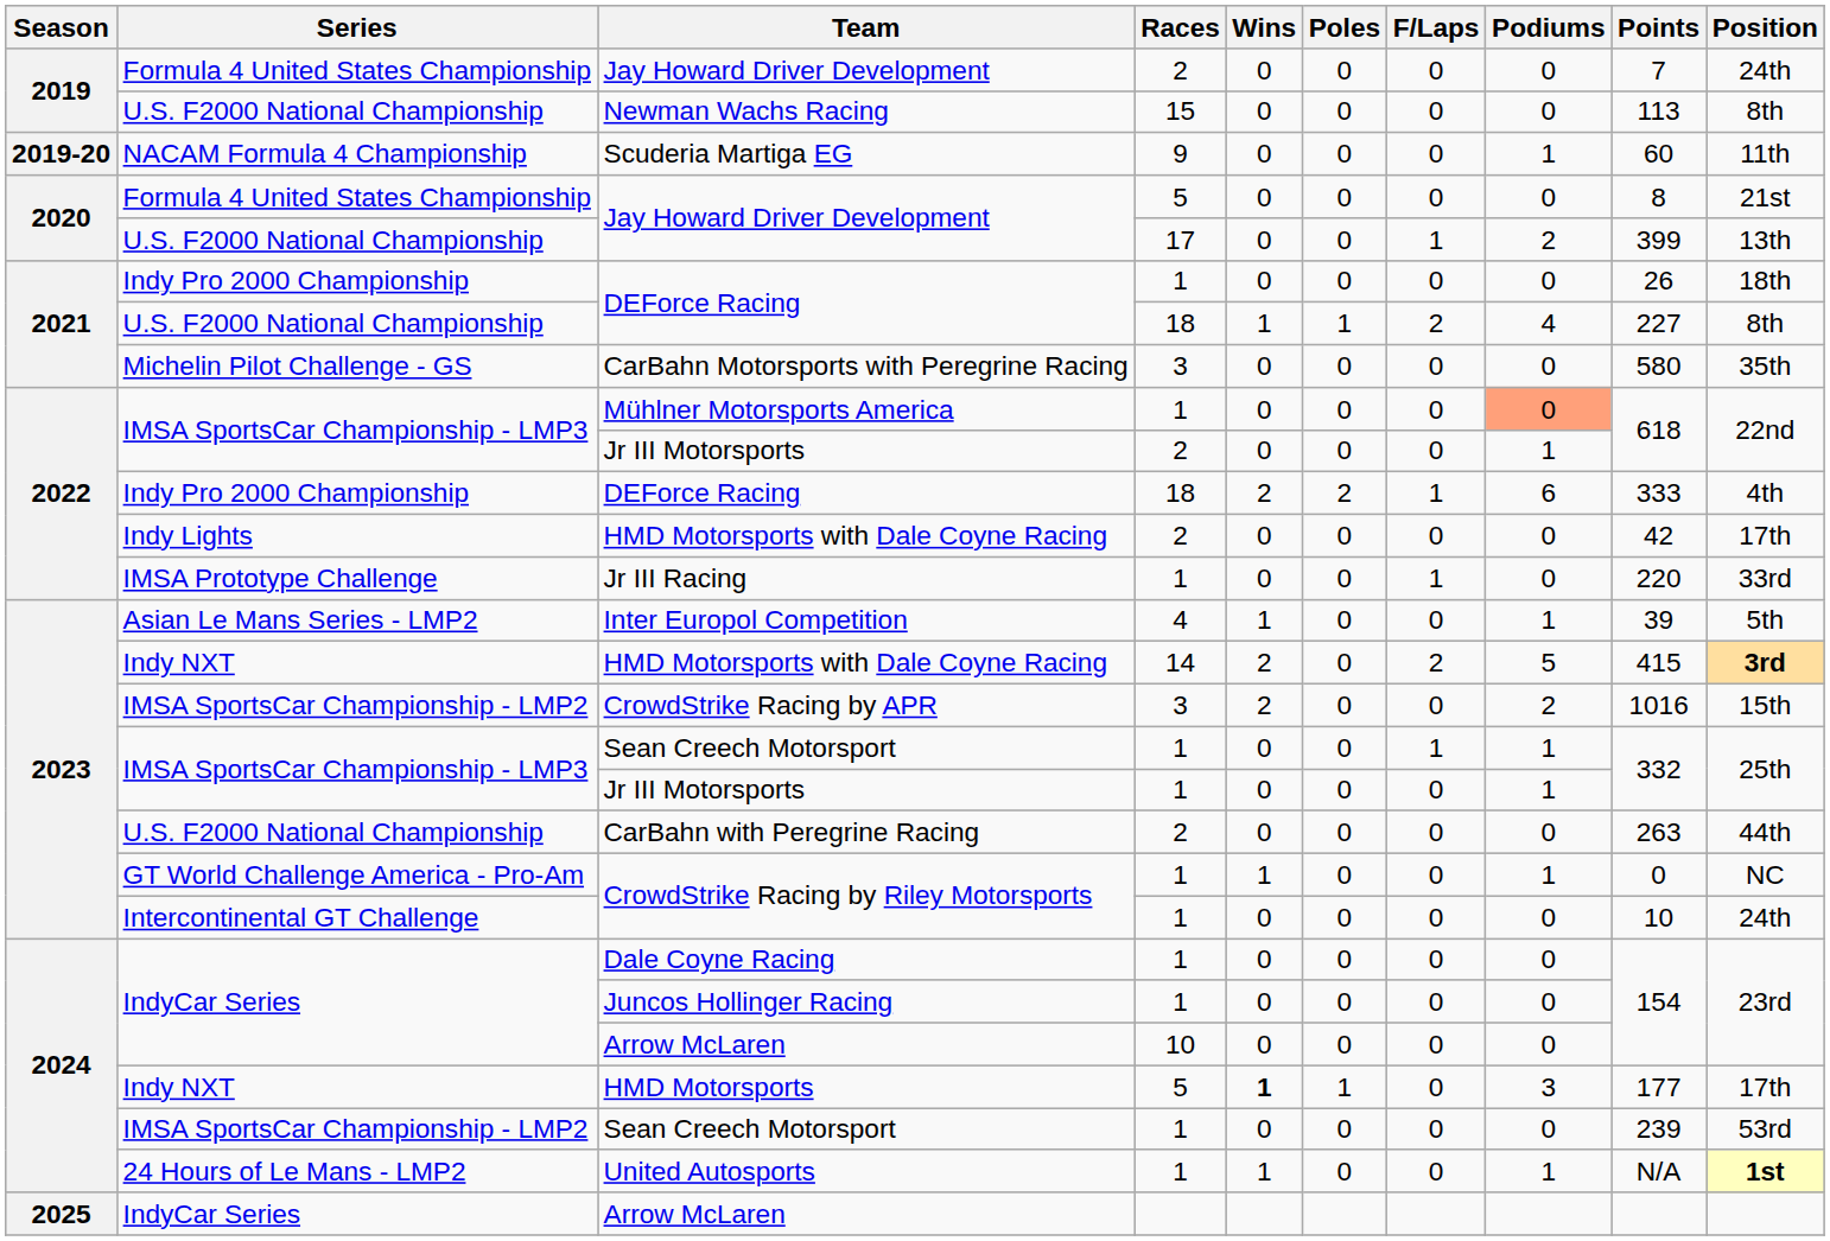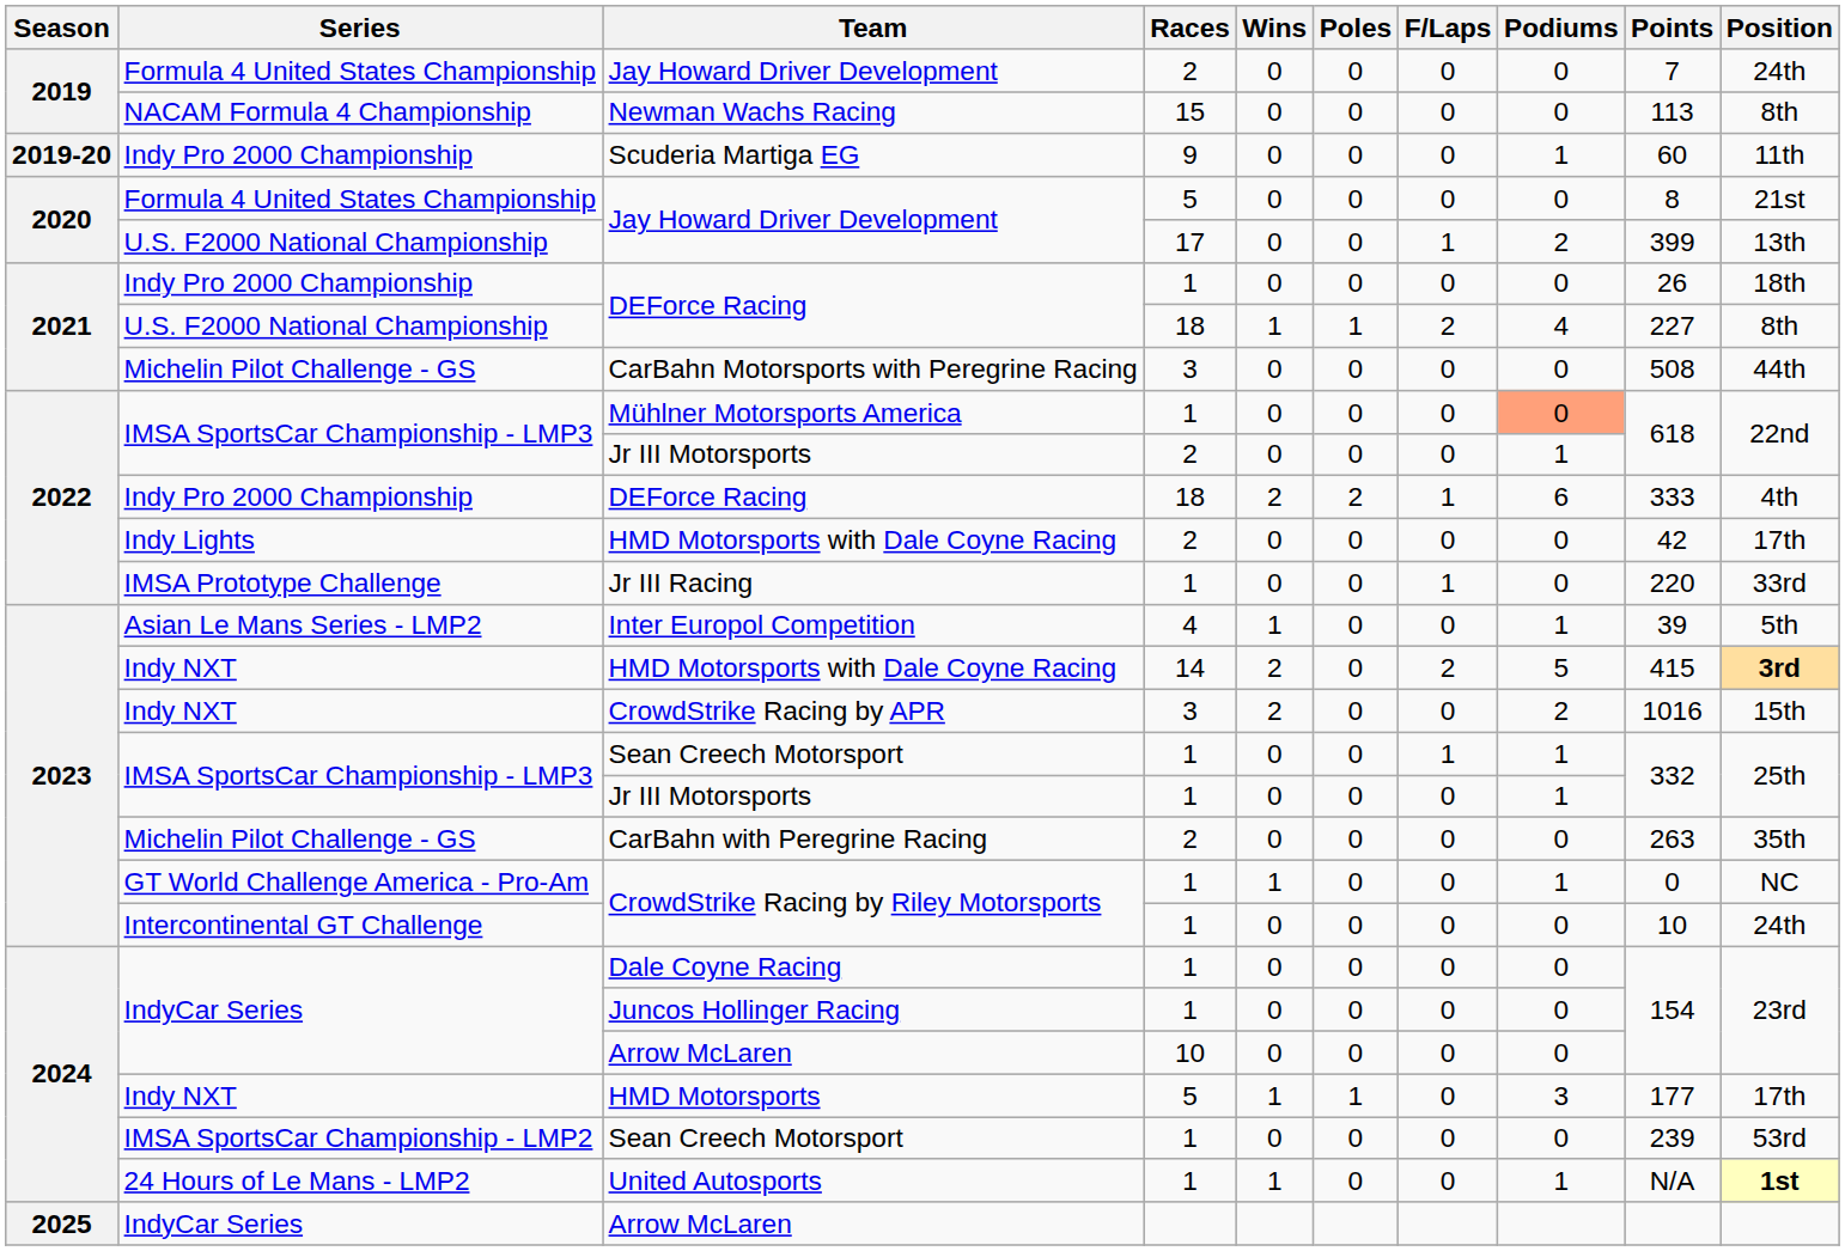Newman Wachs Racing | Series: U.S. F2000 National Championship -> NACAM Formula 4 Championship
Scuderia Martiga EG | Series: NACAM Formula 4 Championship -> Indy Pro 2000 Championship
CarBahn Motorsports with Peregrine Racing | Points: 580 -> 508
CarBahn Motorsports with Peregrine Racing | Position: 35th -> 44th
CrowdStrike Racing by APR | Series: IMSA SportsCar Championship - LMP2 -> Indy NXT
CarBahn with Peregrine Racing | Series: U.S. F2000 National Championship -> Michelin Pilot Challenge - GS
CarBahn with Peregrine Racing | Position: 44th -> 35th
HMD Motorsports | Wins: bold -> normal
